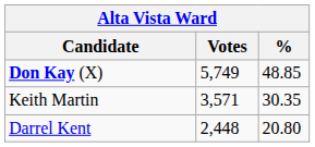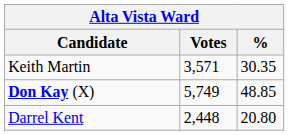rows swapped: Don Kay (X) <-> Keith Martin
